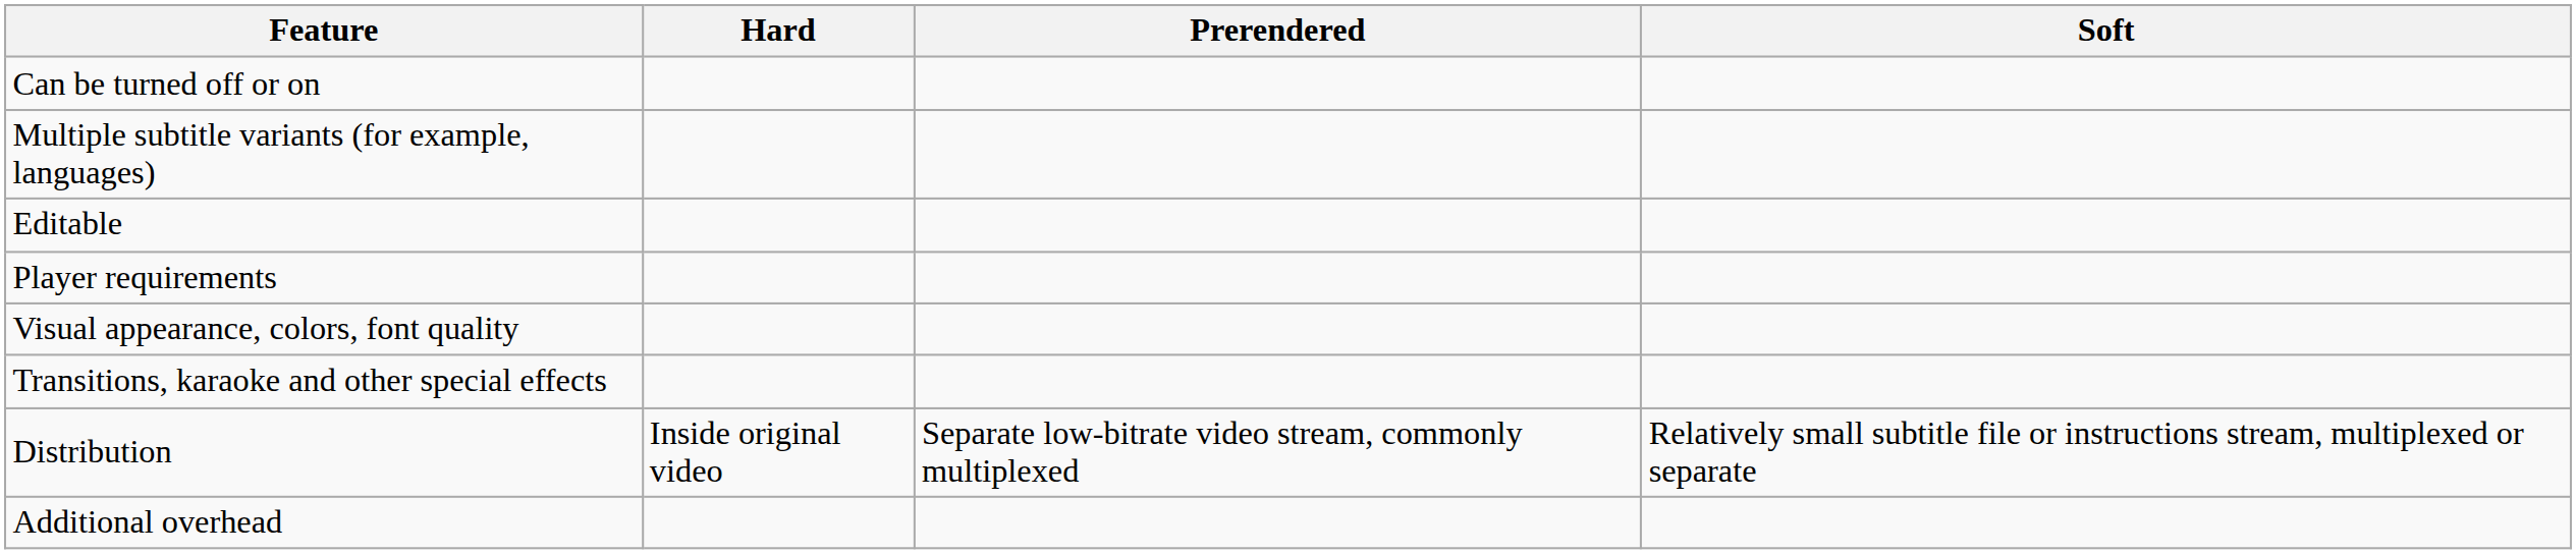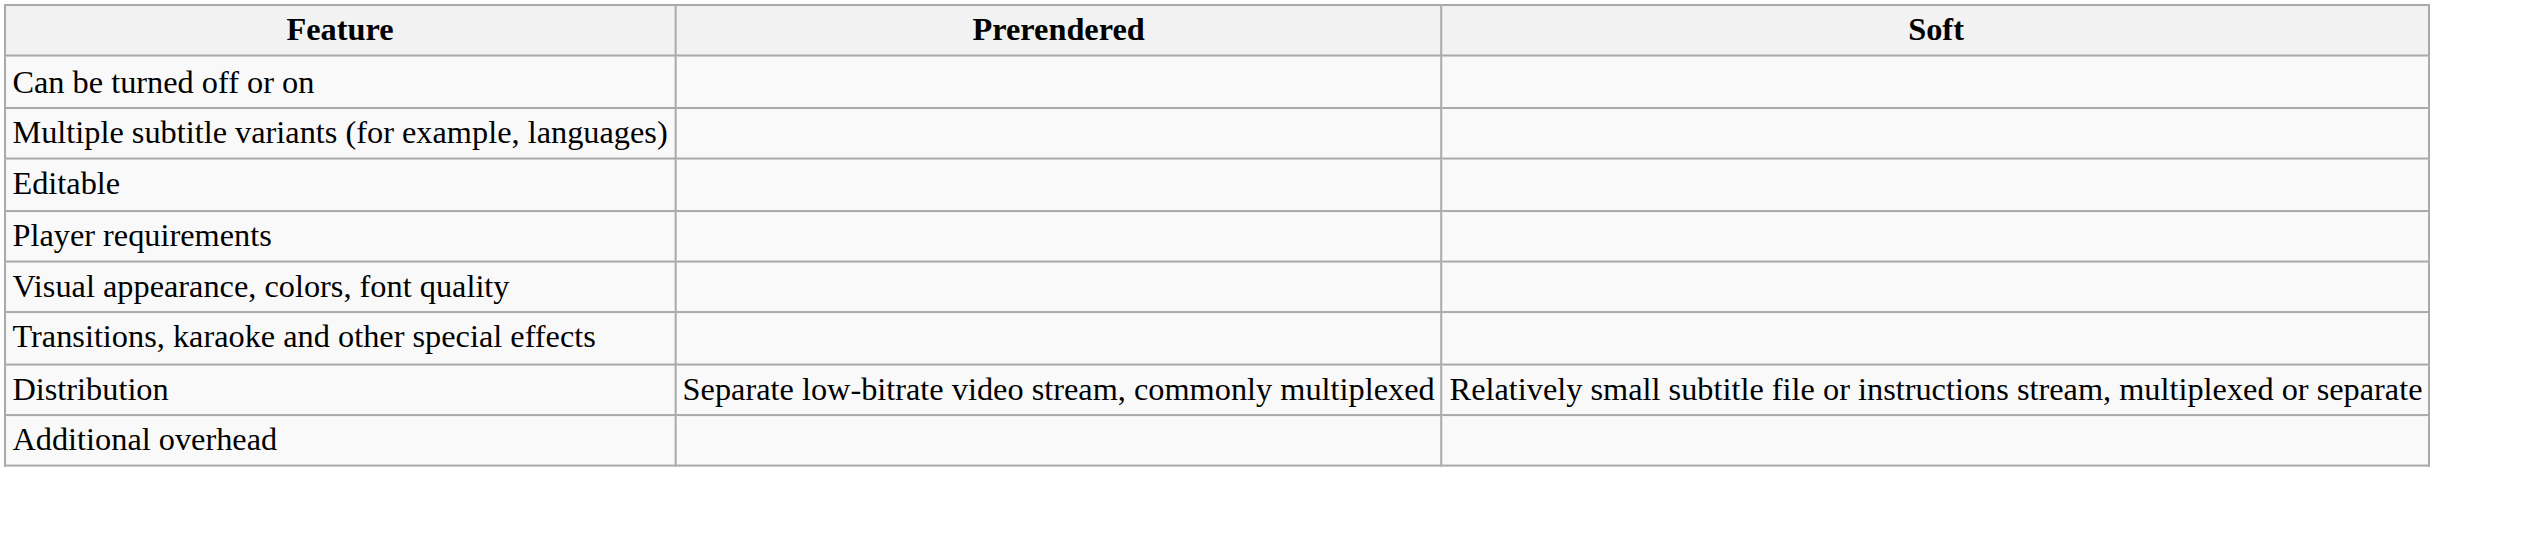- column: Hard | Inside original video
